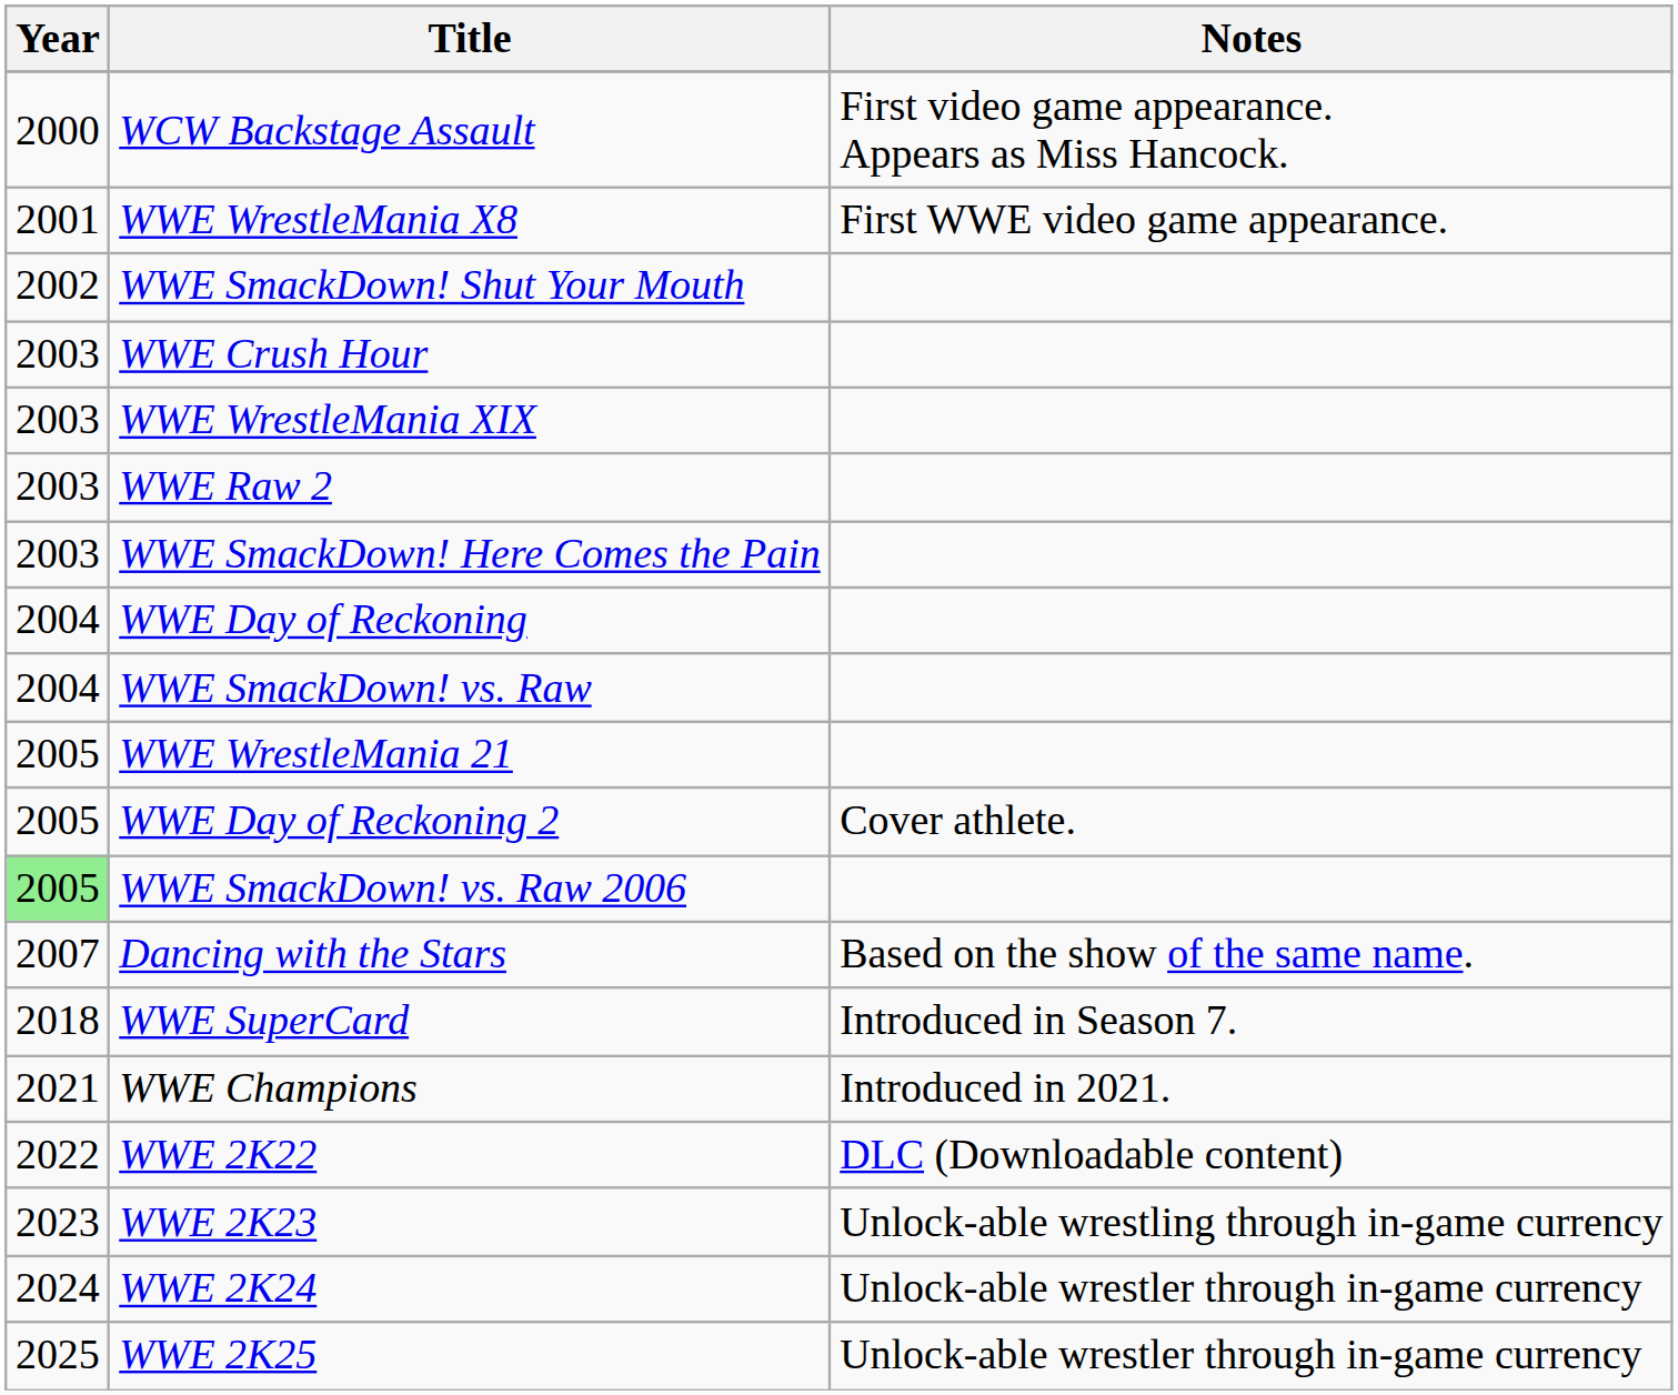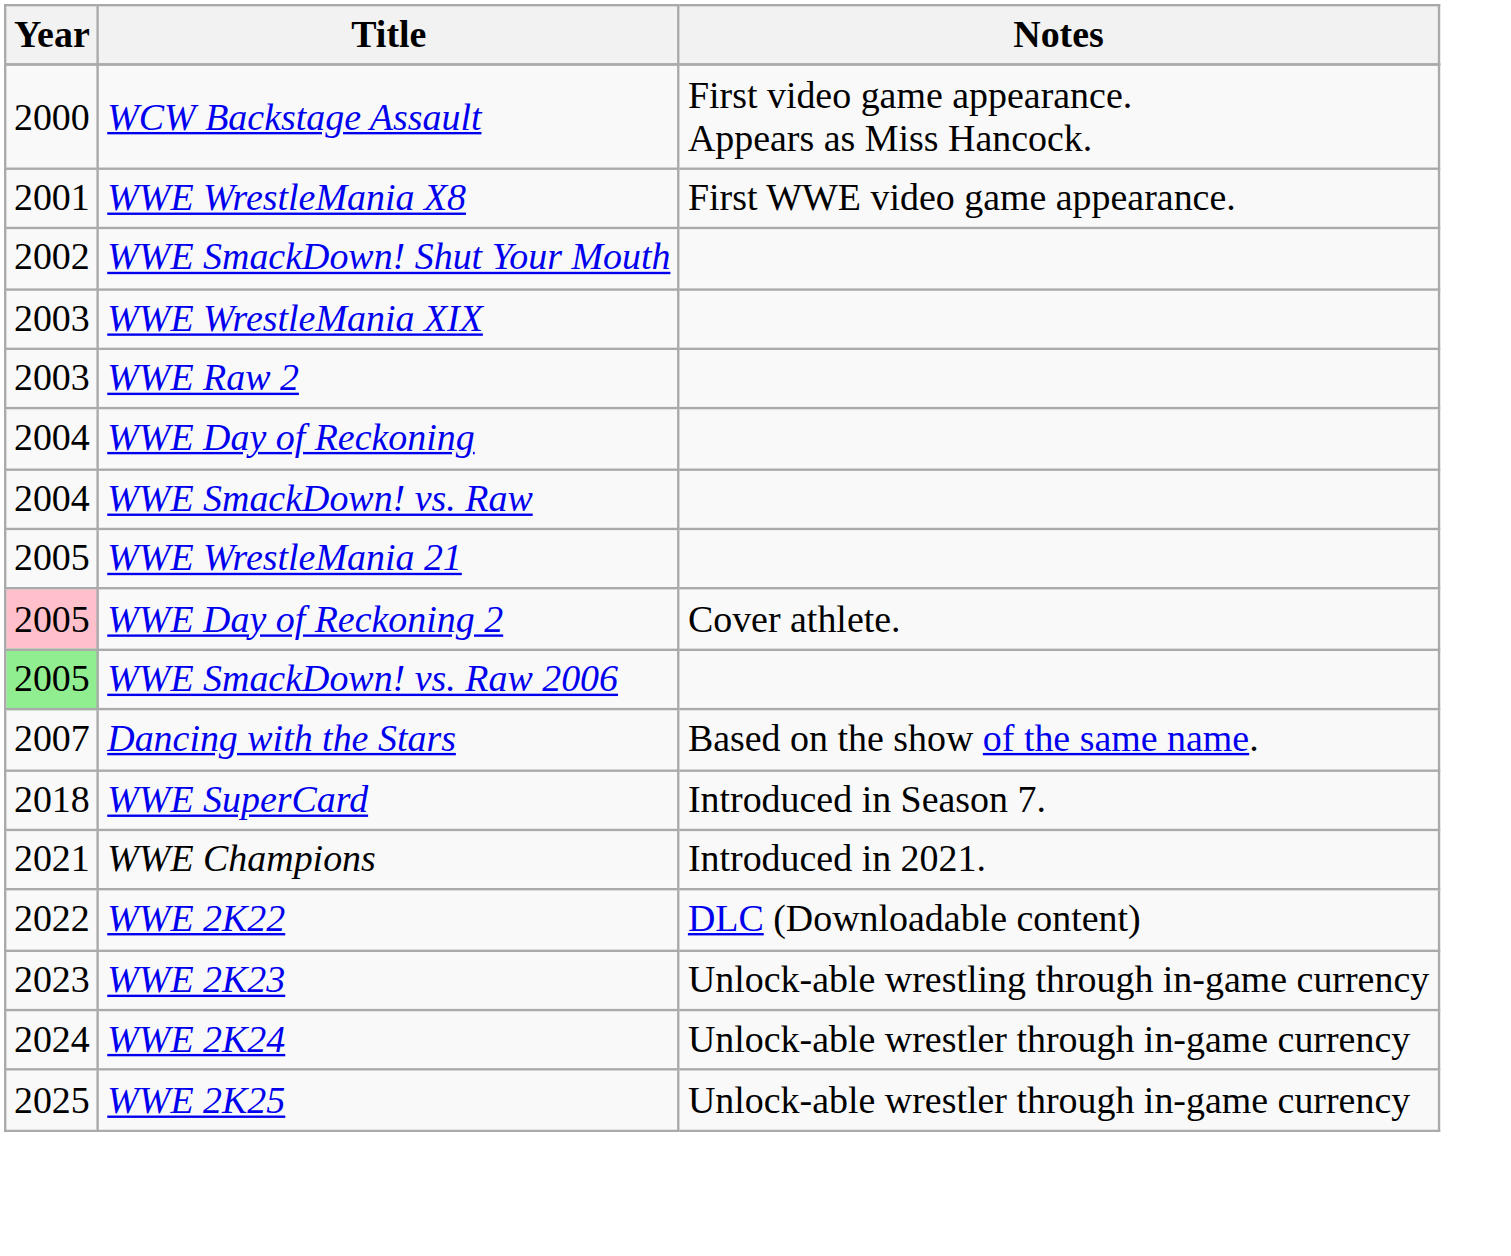- row: 2003 | WWE Crush Hour
- row: 2003 | WWE SmackDown! Here Comes the Pain
WWE Day of Reckoning 2 | Year: no background -> pink background
